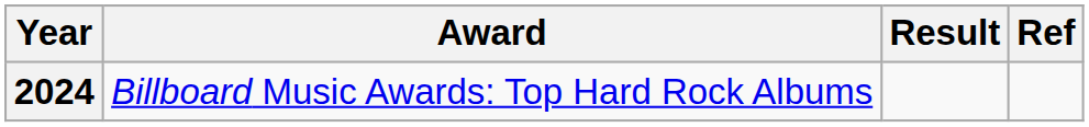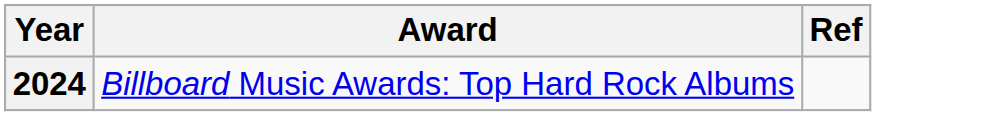- column: Result
